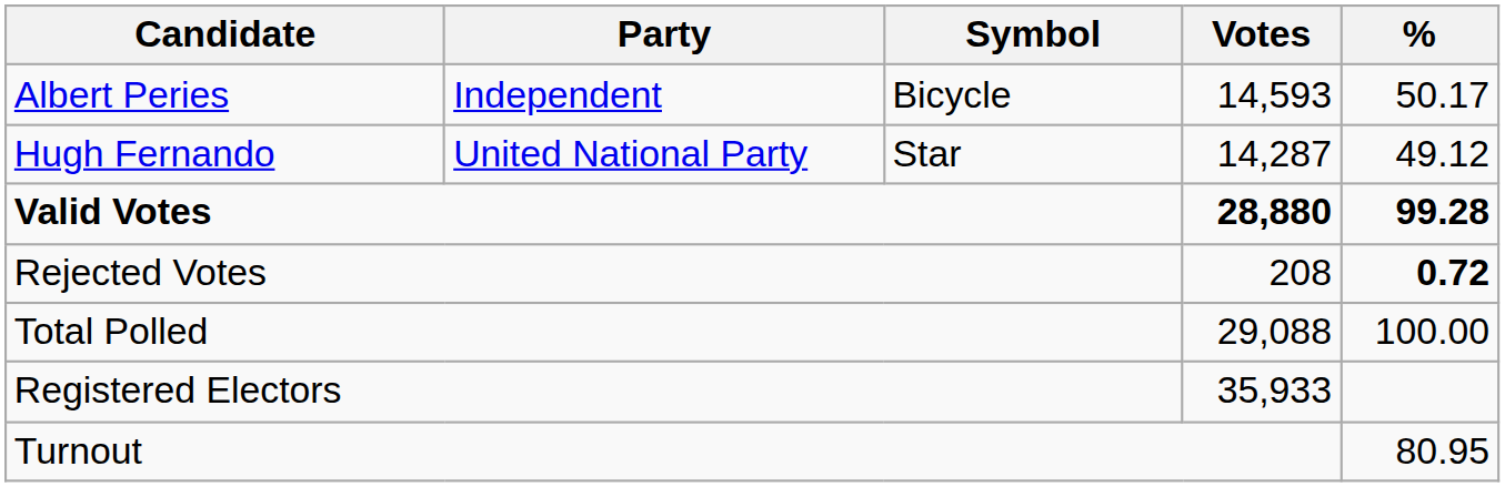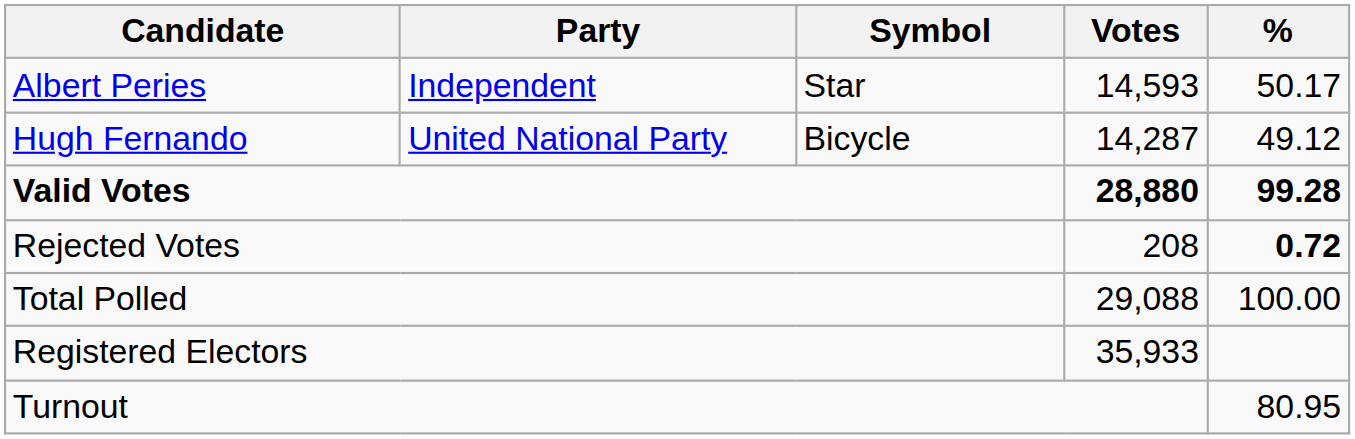Albert Peries | Symbol: Bicycle -> Star
Hugh Fernando | Symbol: Star -> Bicycle
